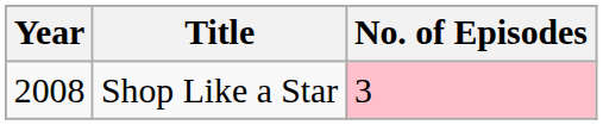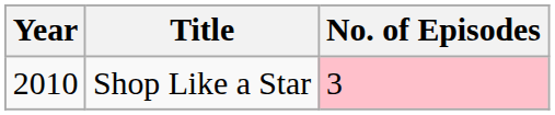Shop Like a Star | Year: 2008 -> 2010
